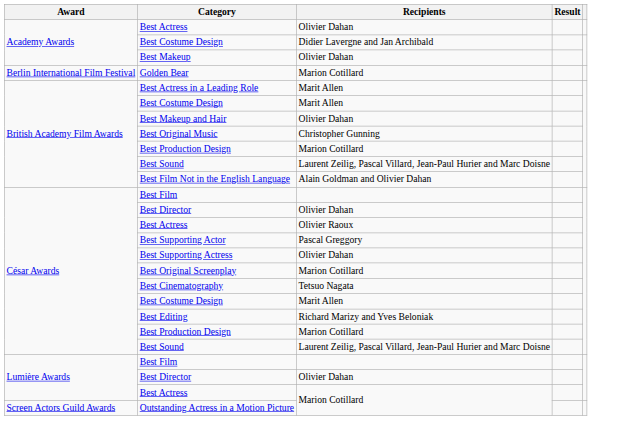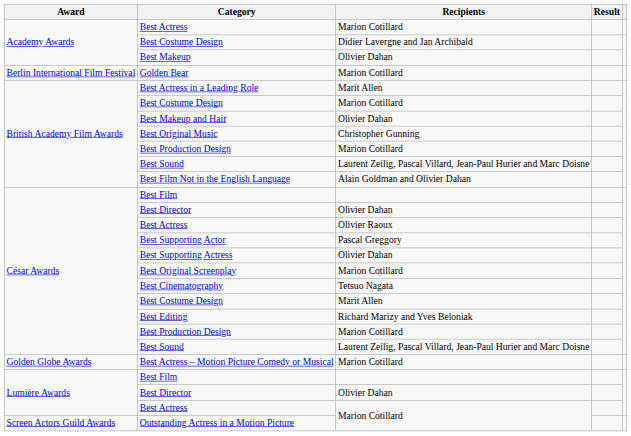Academy Awards / Best Actress | Recipients: Olivier Dahan -> Marion Cotillard
British Academy Film Awards / Best Costume Design | Recipients: Marit Allen -> Marion Cotillard
+ row: Golden Globe Awards | Best Actress – Motion Picture Comedy or Musical | Marion Cotillard
